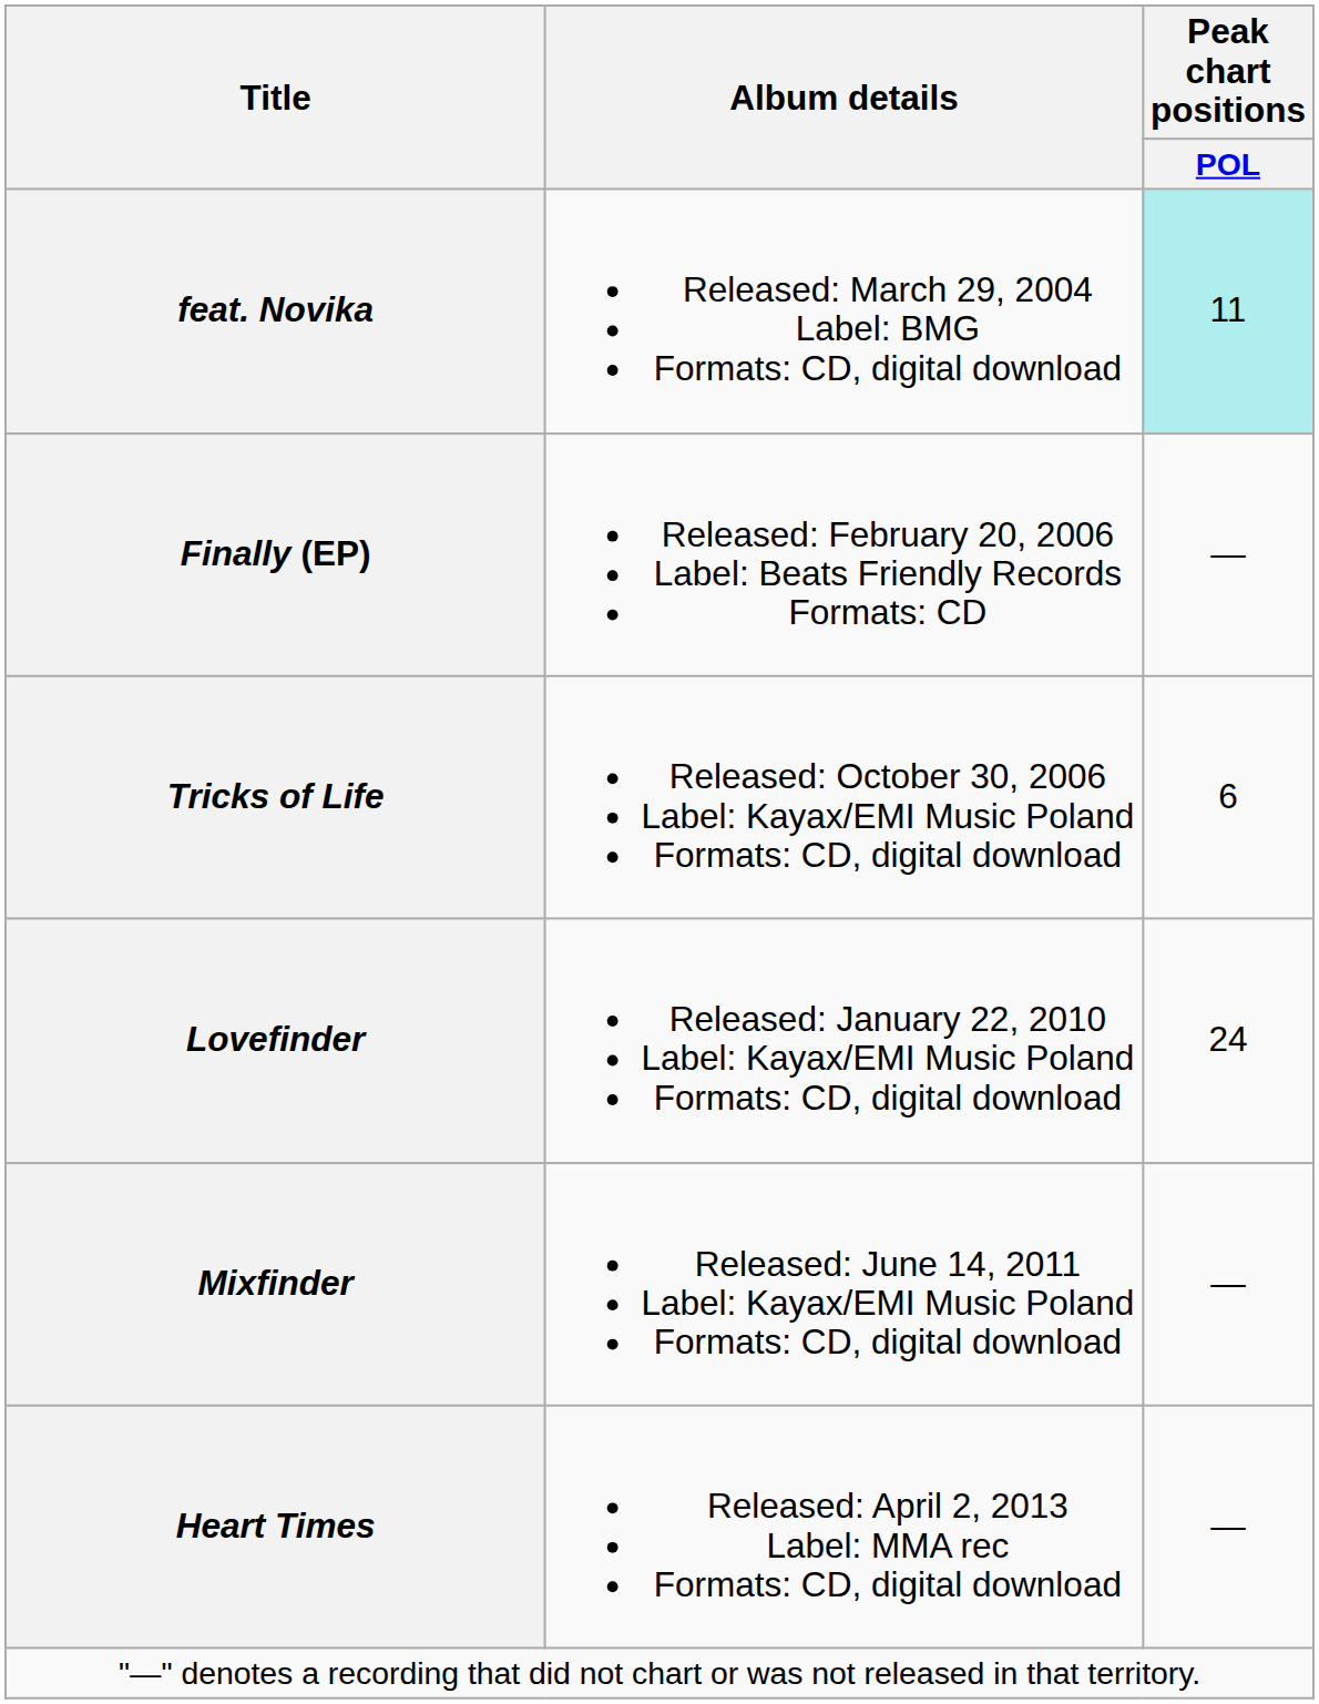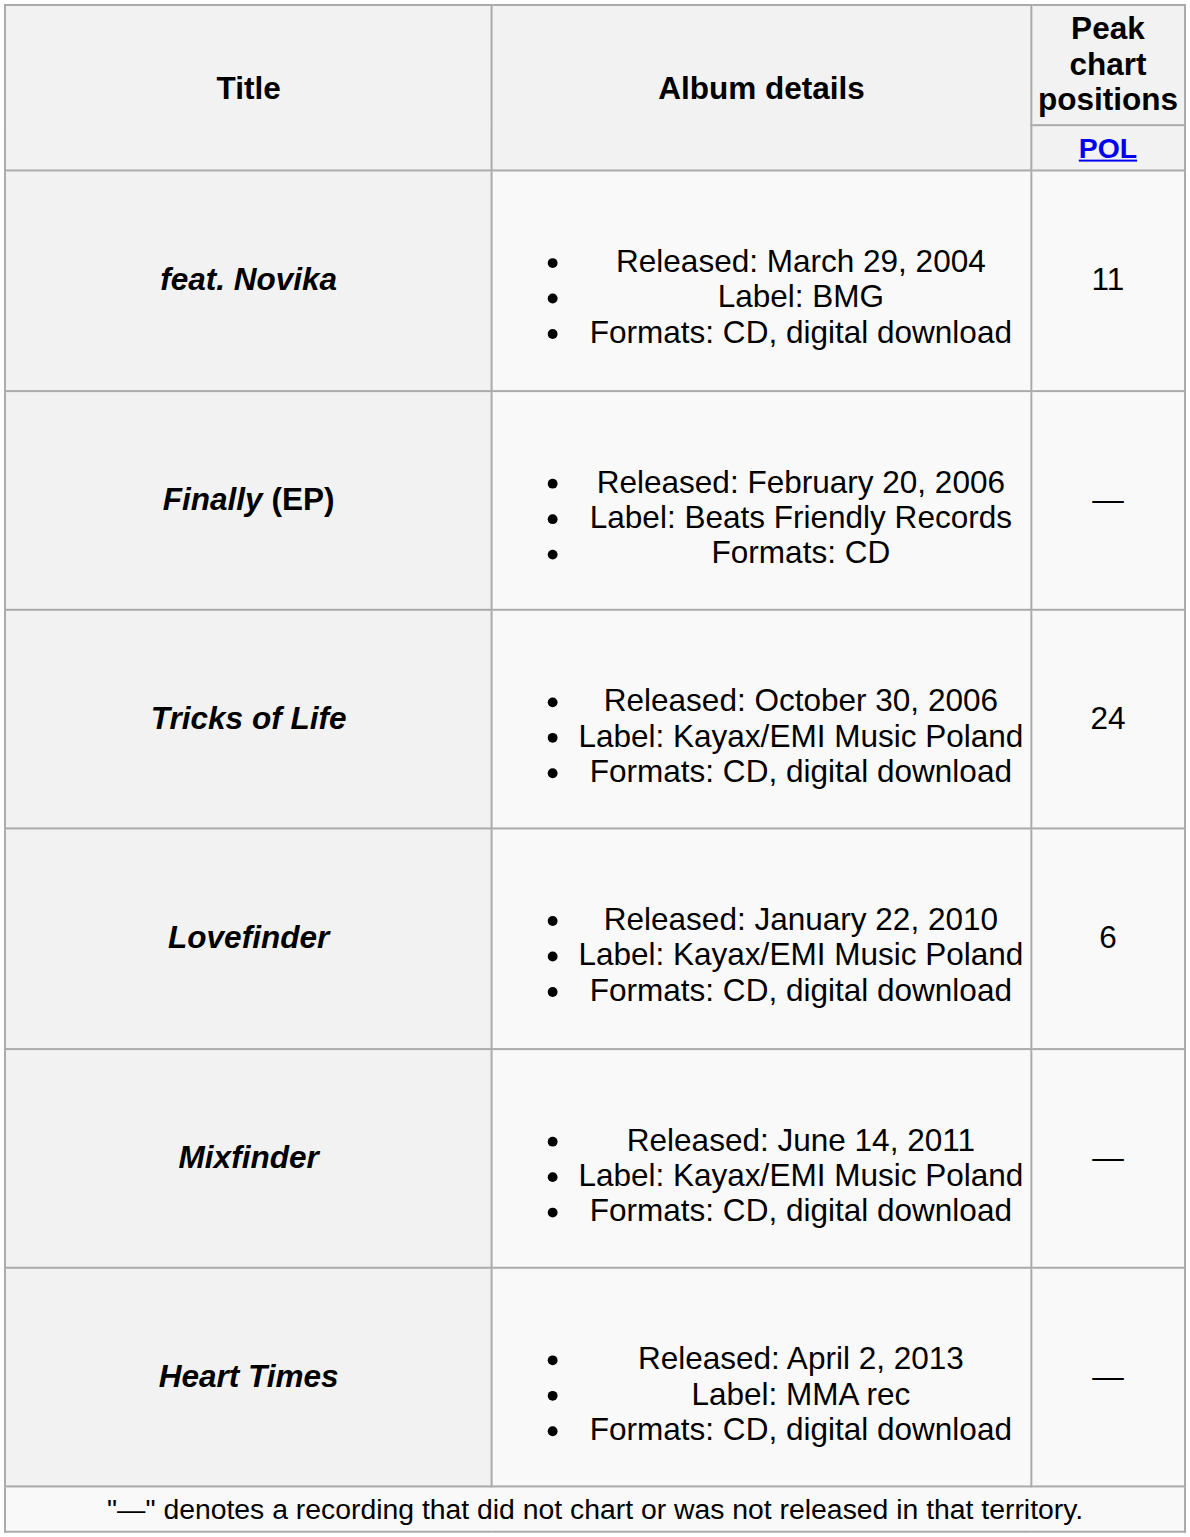feat. Novika | Peak chart positions / POL: paleturquoise background -> no background
Tricks of Life | Peak chart positions / POL: 6 -> 24
Lovefinder | Peak chart positions / POL: 24 -> 6
